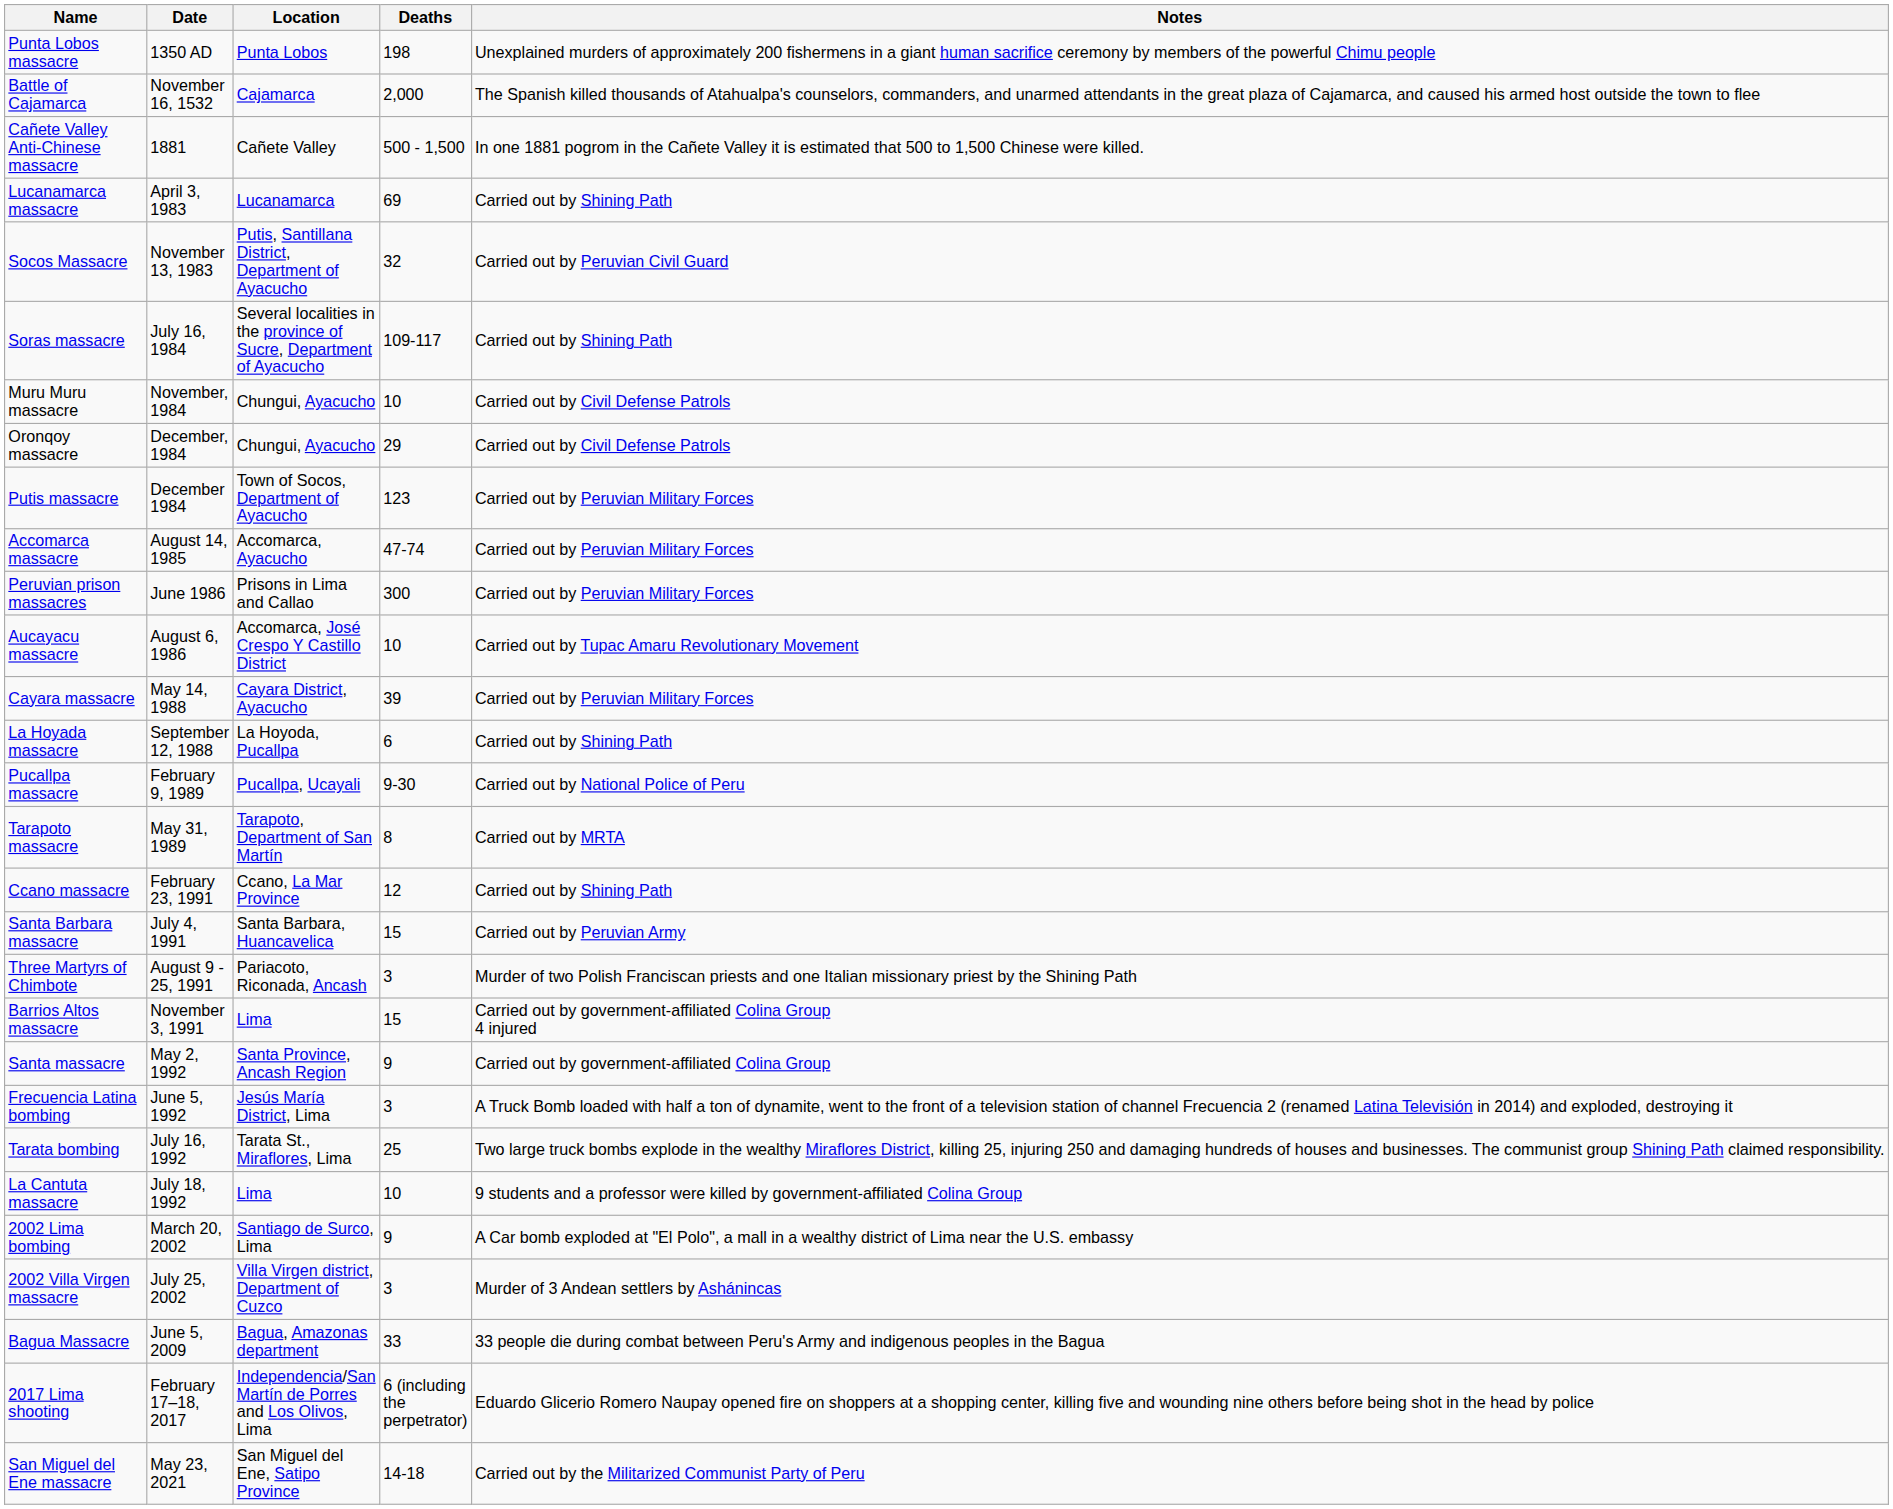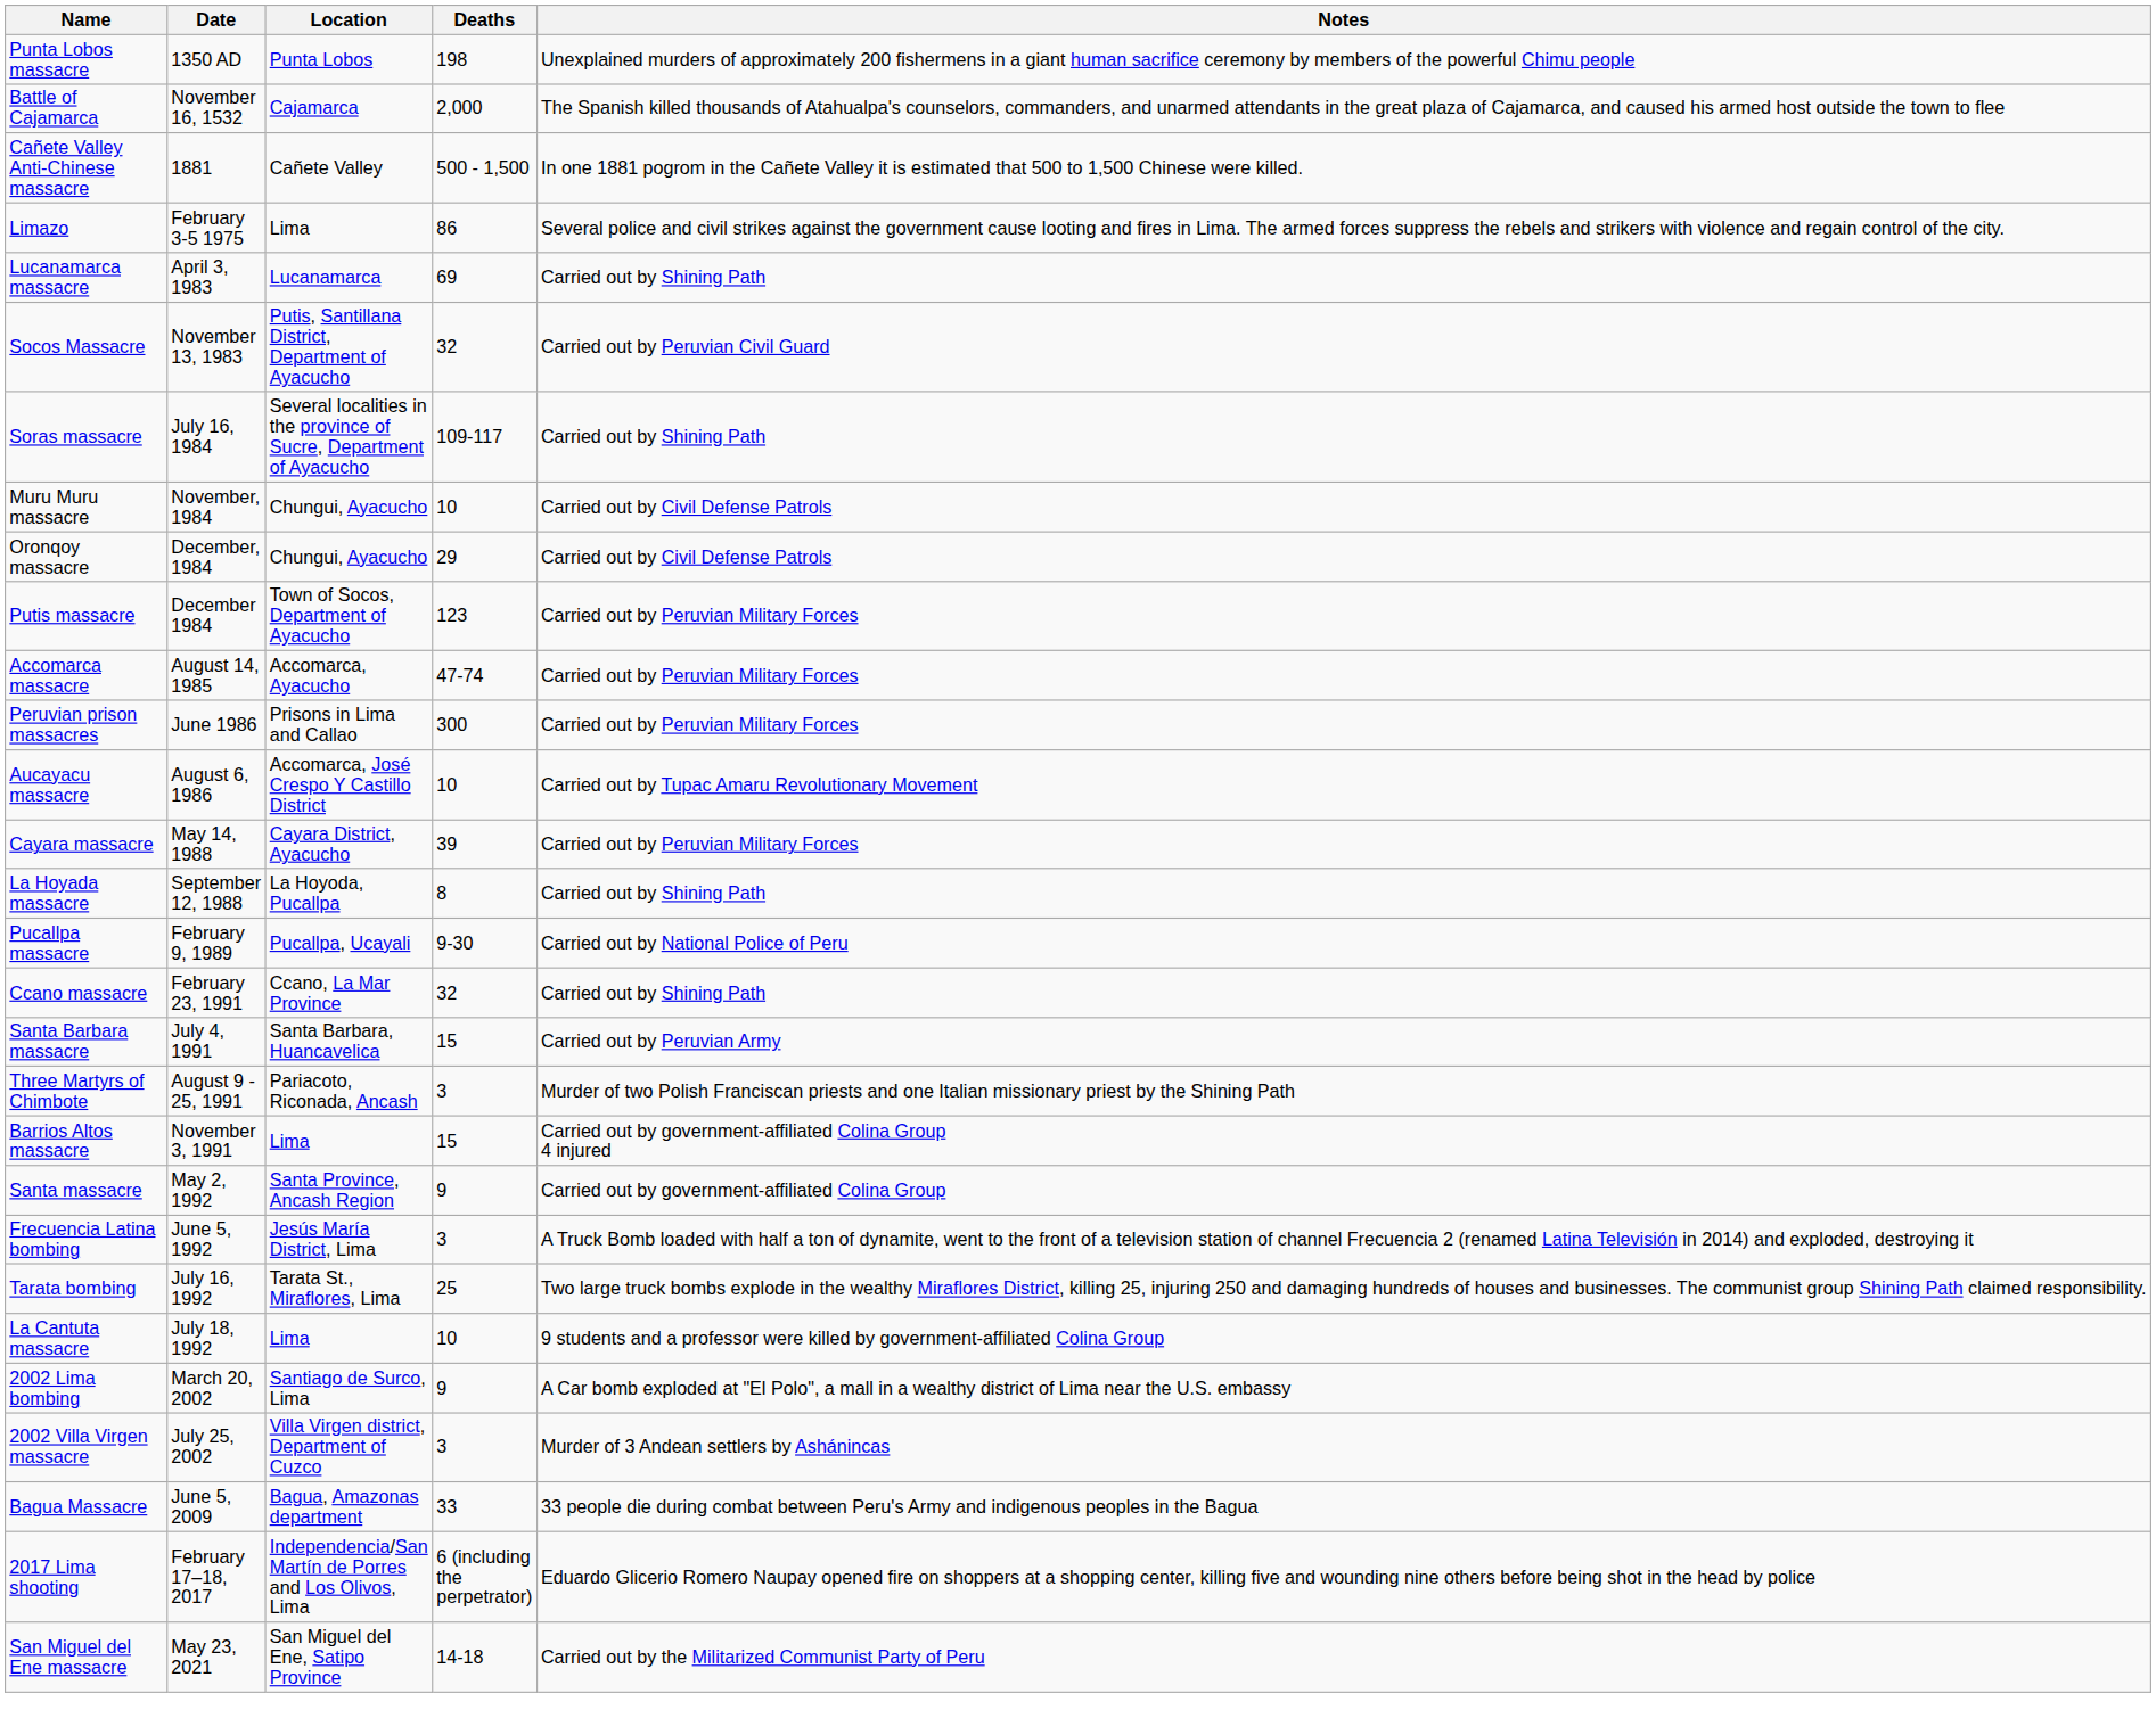+ row: Limazo | February 3-5 1975 | Lima | 86 | Several police and civil strikes against the government cause looting and fires in Lima. The armed forces suppress the rebels and strikers with violence and regain control of the city.
La Hoyada massacre | Deaths: 6 -> 8
- row: Tarapoto massacre | May 31, 1989 | Tarapoto, Department of San Martín | 8 | Carried out by MRTA
Ccano massacre | Deaths: 12 -> 32
